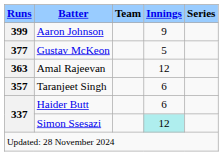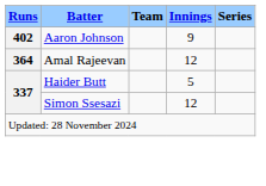Aaron Johnson | Runs: 399 -> 402
- row: 377 | Gustav McKeon | 5
Amal Rajeevan | Runs: 363 -> 364
- row: 357 | Taranjeet Singh | 6
Haider Butt | Innings: 6 -> 5
Simon Ssesazi | Innings: paleturquoise background -> no background
